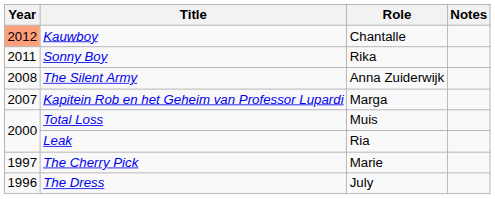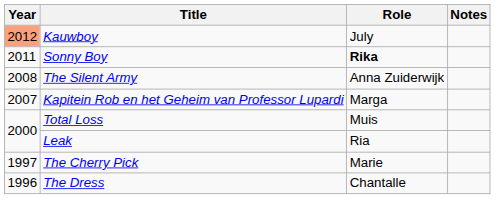Kauwboy | Role: Chantalle -> July
Sonny Boy | Role: normal -> bold
The Dress | Role: July -> Chantalle
